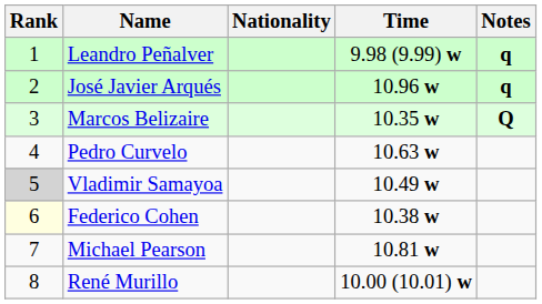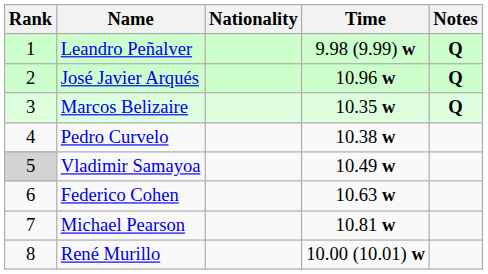Leandro Peñalver | Notes: q -> Q
José Javier Arqués | Notes: q -> Q
Pedro Curvelo | Time: 10.63 w -> 10.38 w
Federico Cohen | Rank: lightyellow background -> no background
Federico Cohen | Time: 10.38 w -> 10.63 w
